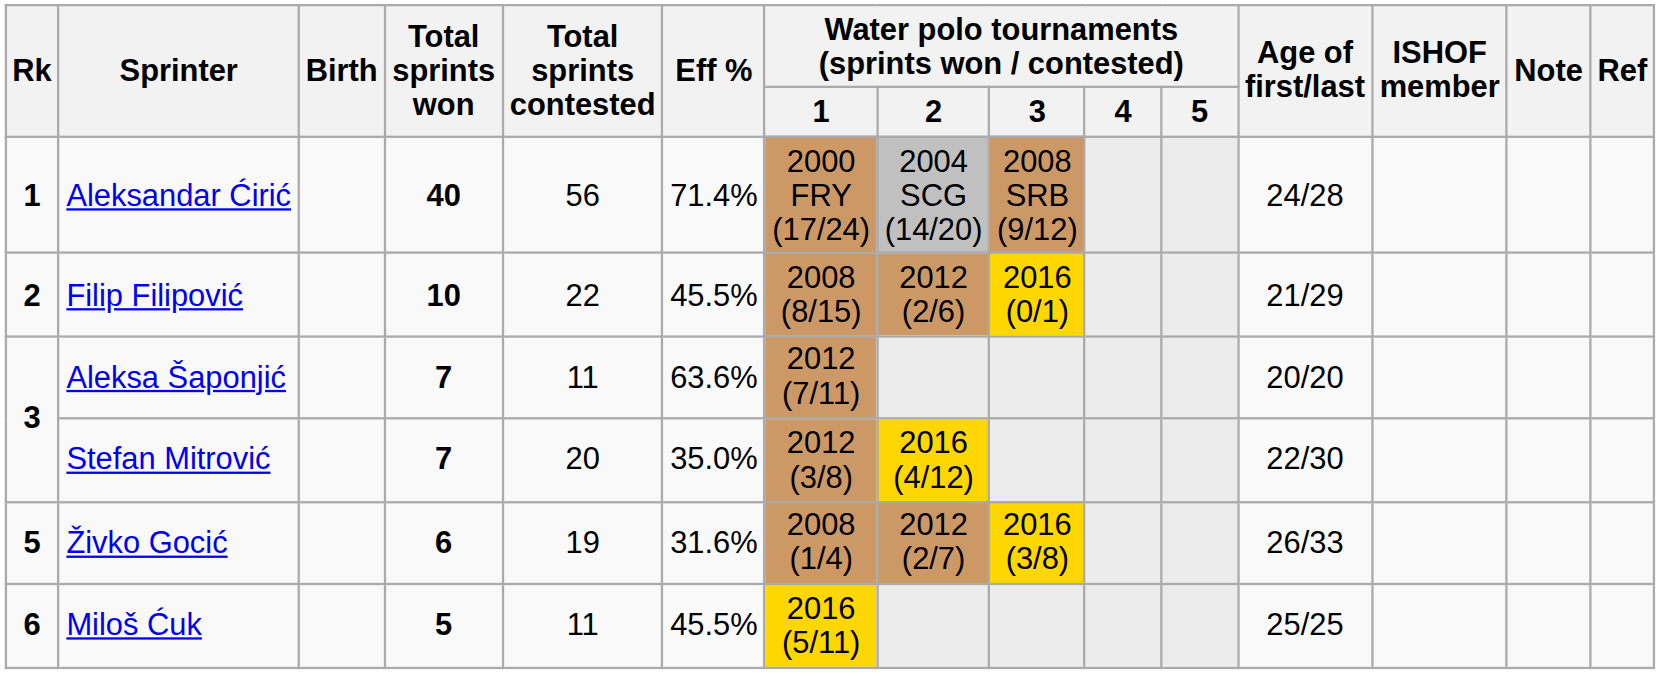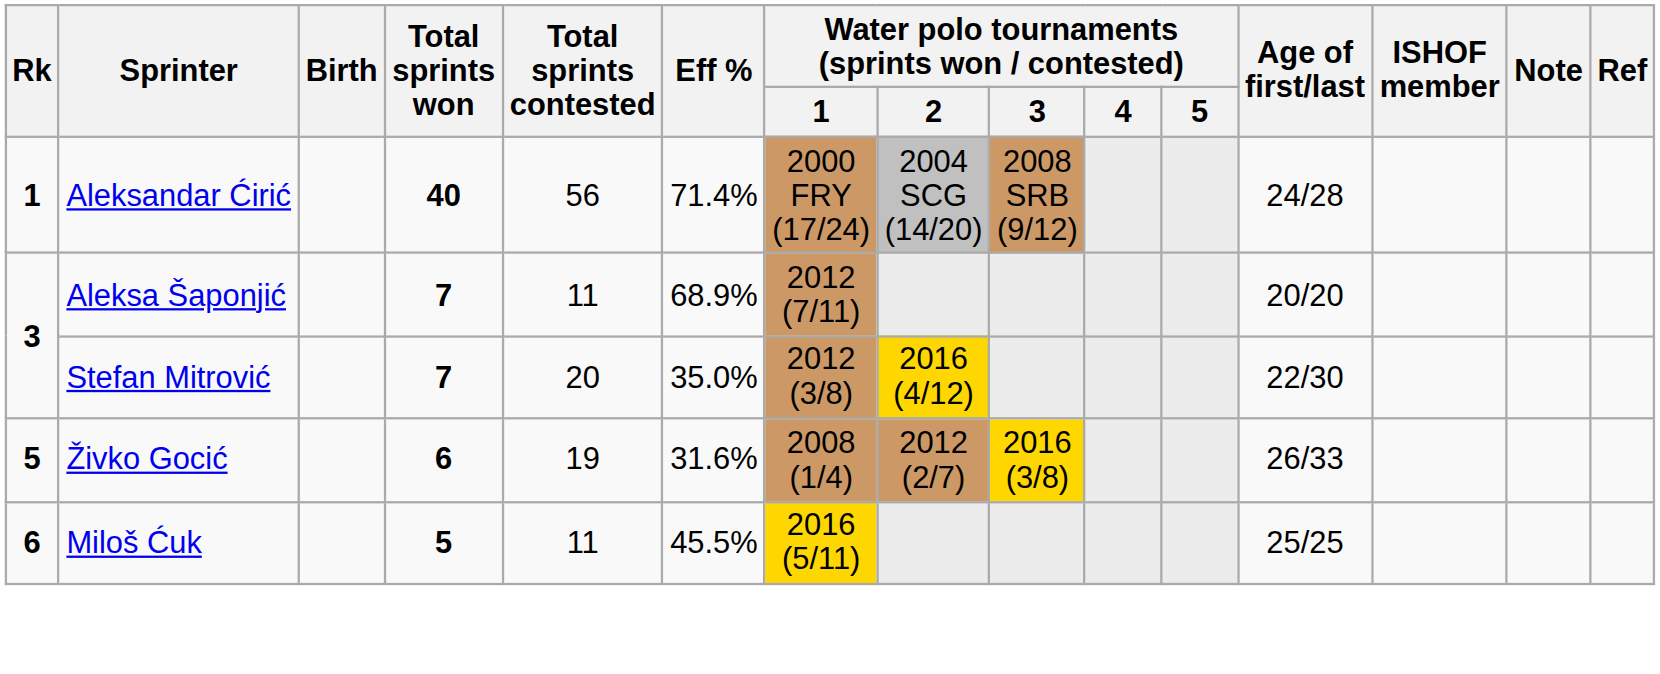- row: 2 | Filip Filipović | 10 | 22 | 45.5% | 2008 (8/15) | 2012 (2/6) | 2016 (0/1) | 21/29
Aleksa Šaponjić | Eff %: 63.6% -> 68.9%
